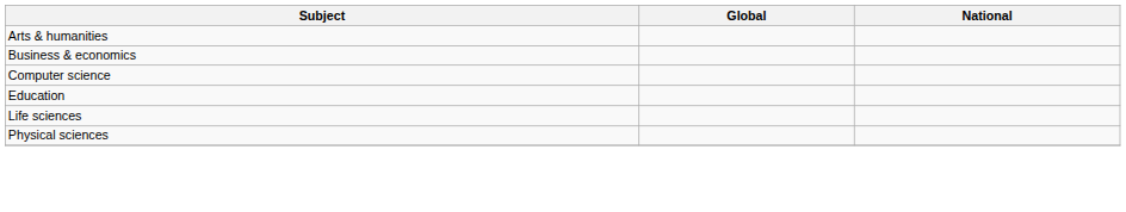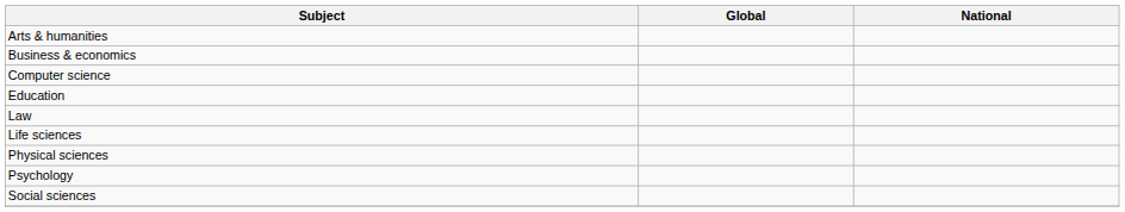+ row: Law
+ row: Psychology
+ row: Social sciences
